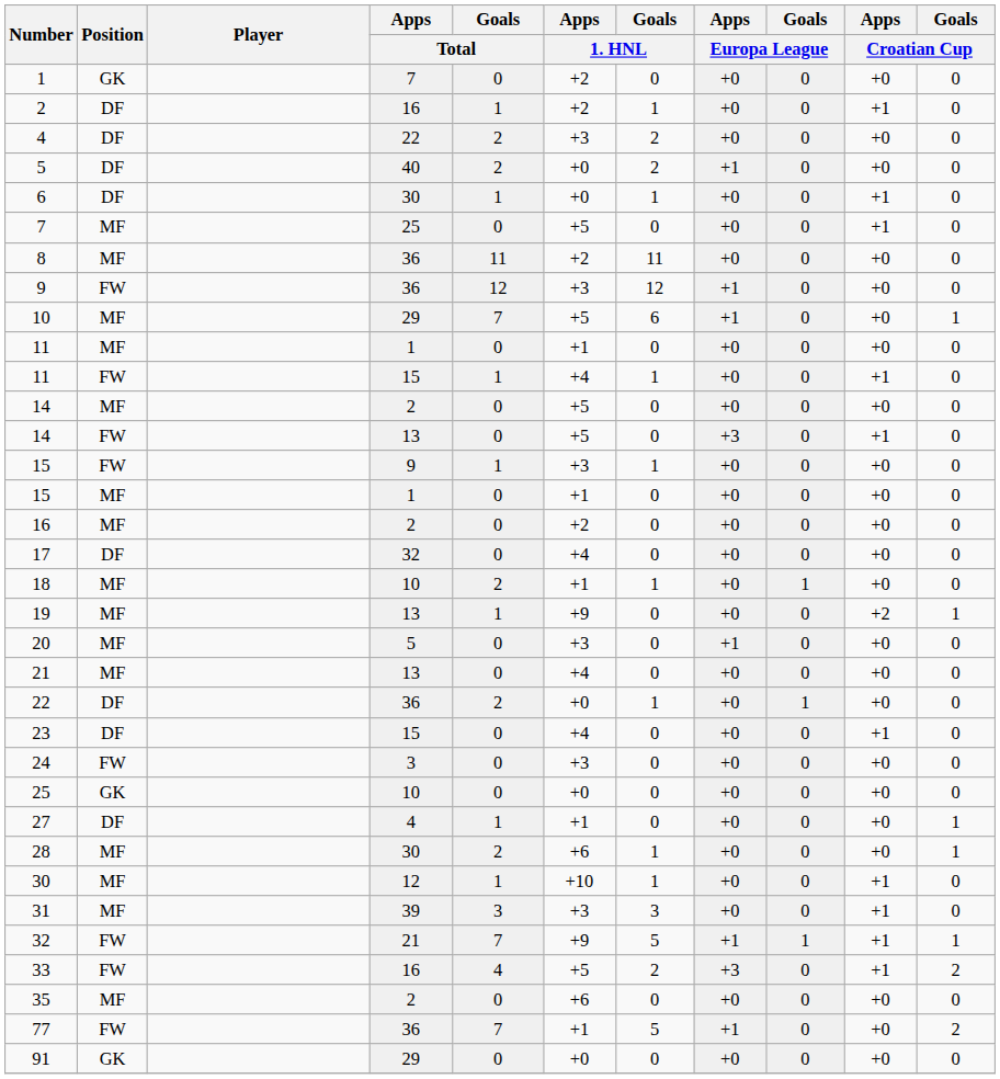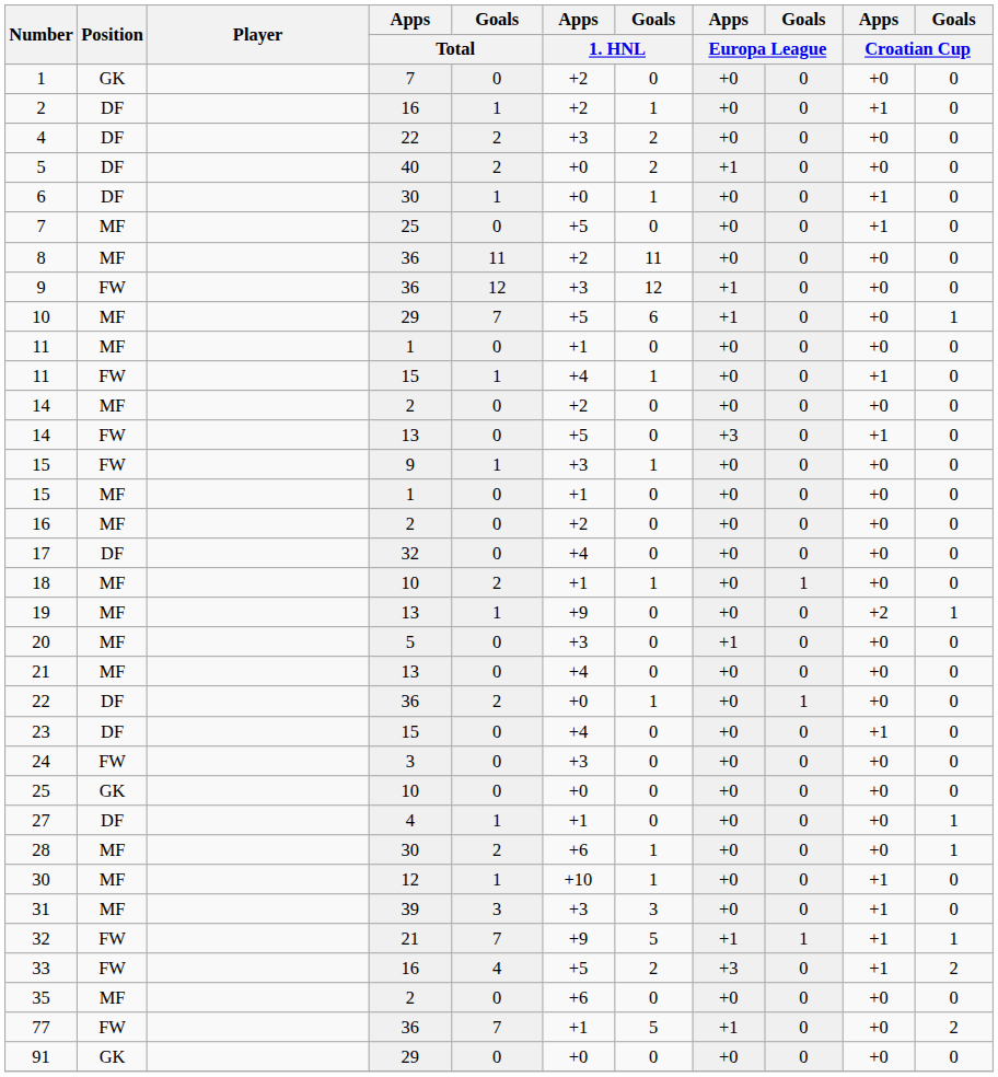14 / 2 | Apps / 1. HNL: +5 -> +2
